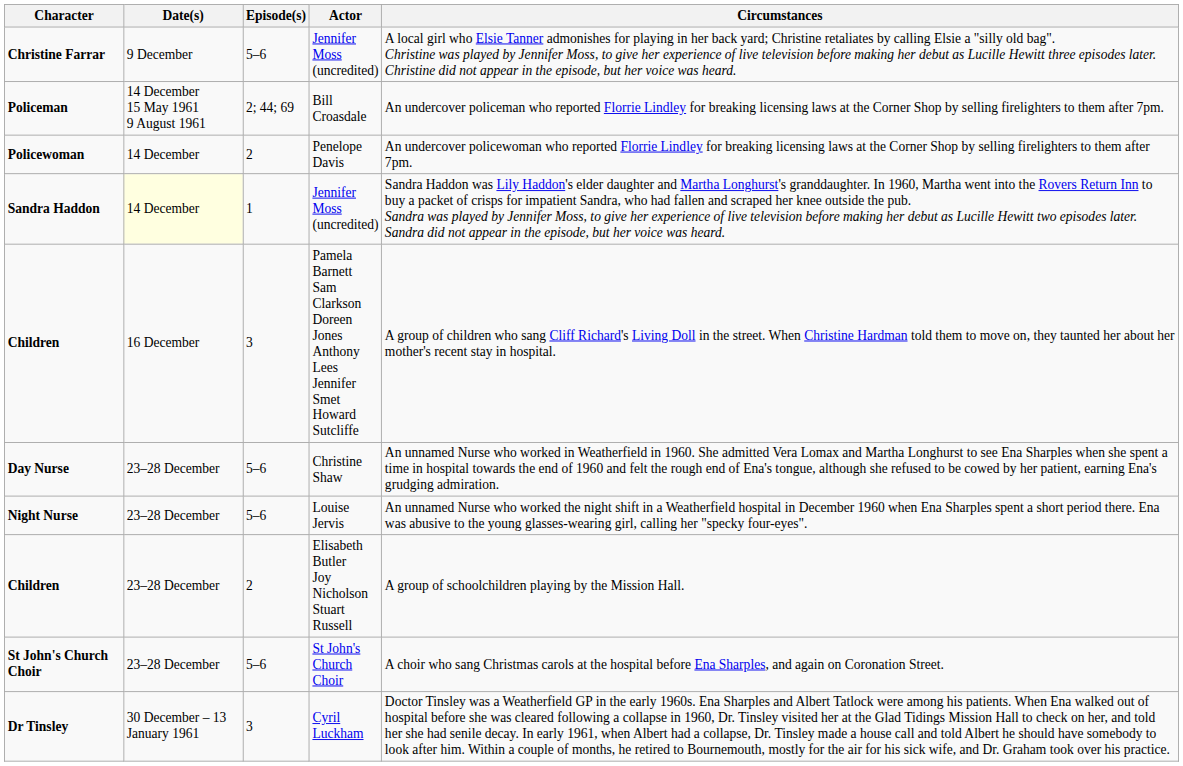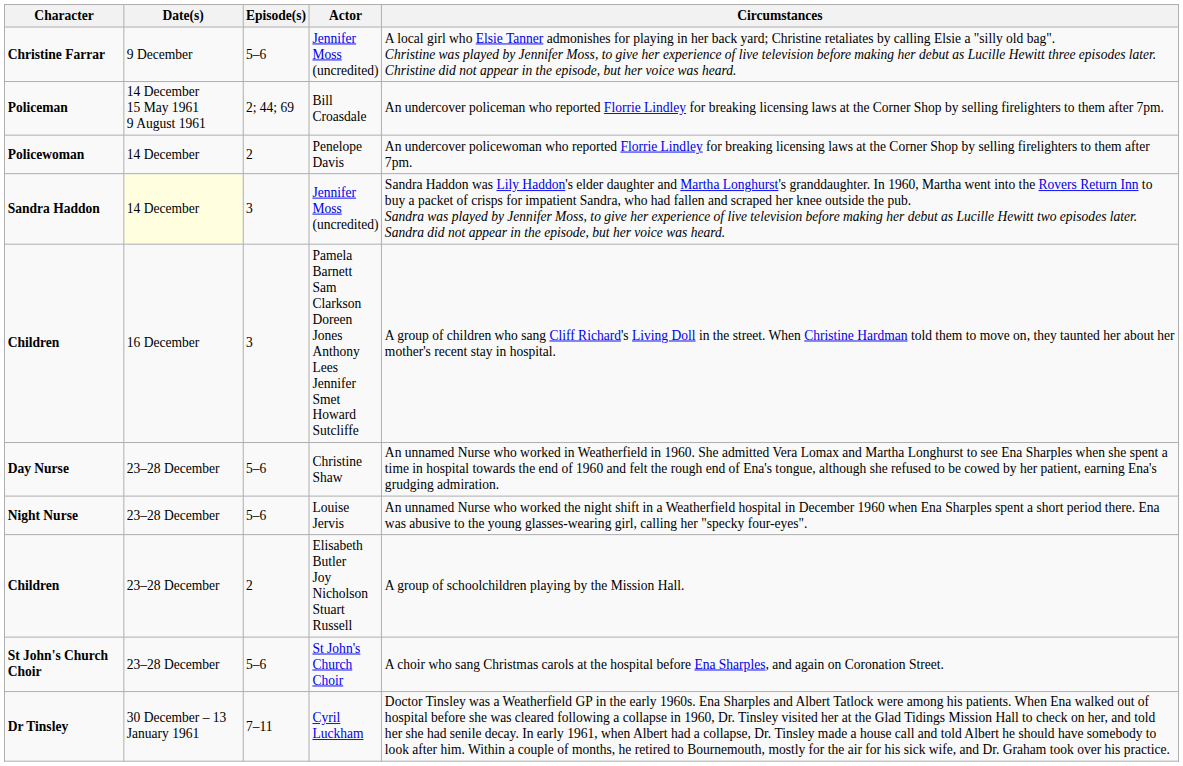Sandra Haddon | Episode(s): 1 -> 3
Dr Tinsley | Episode(s): 3 -> 7–11
